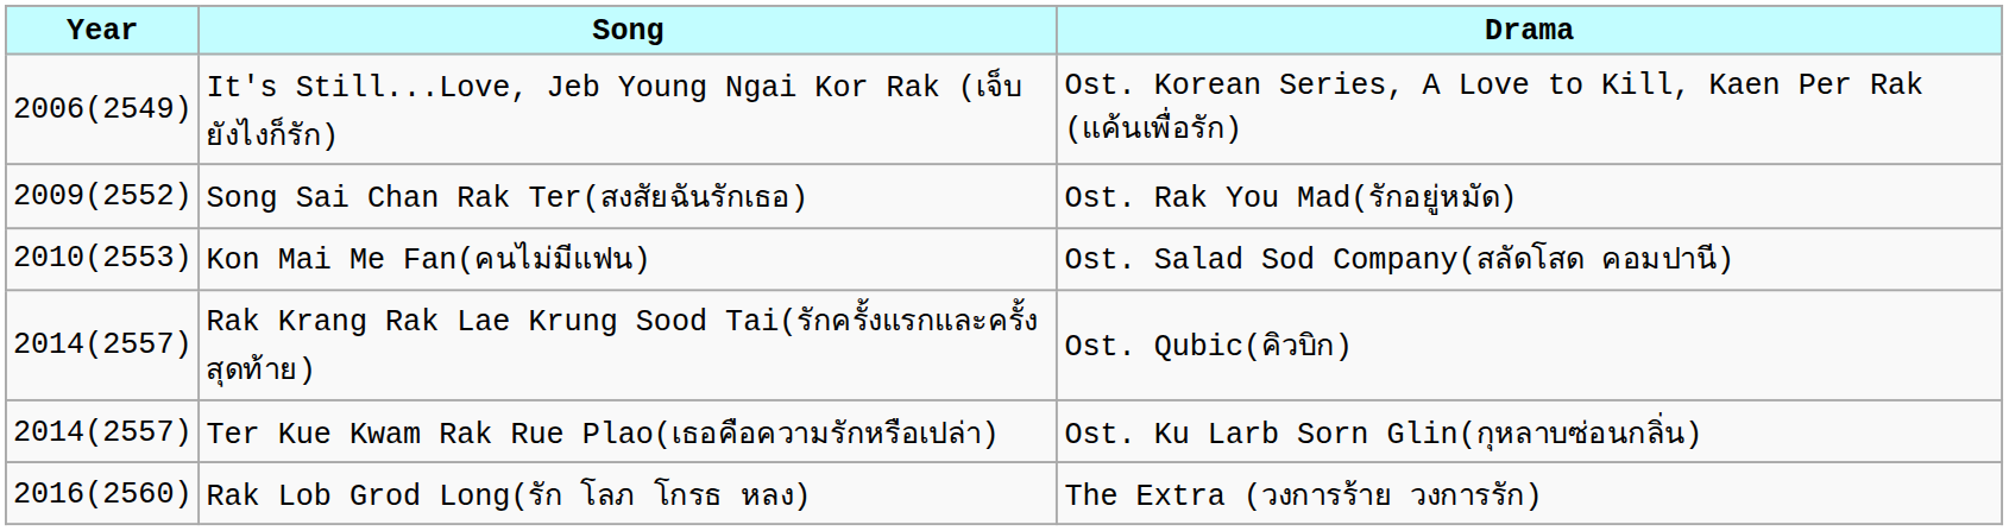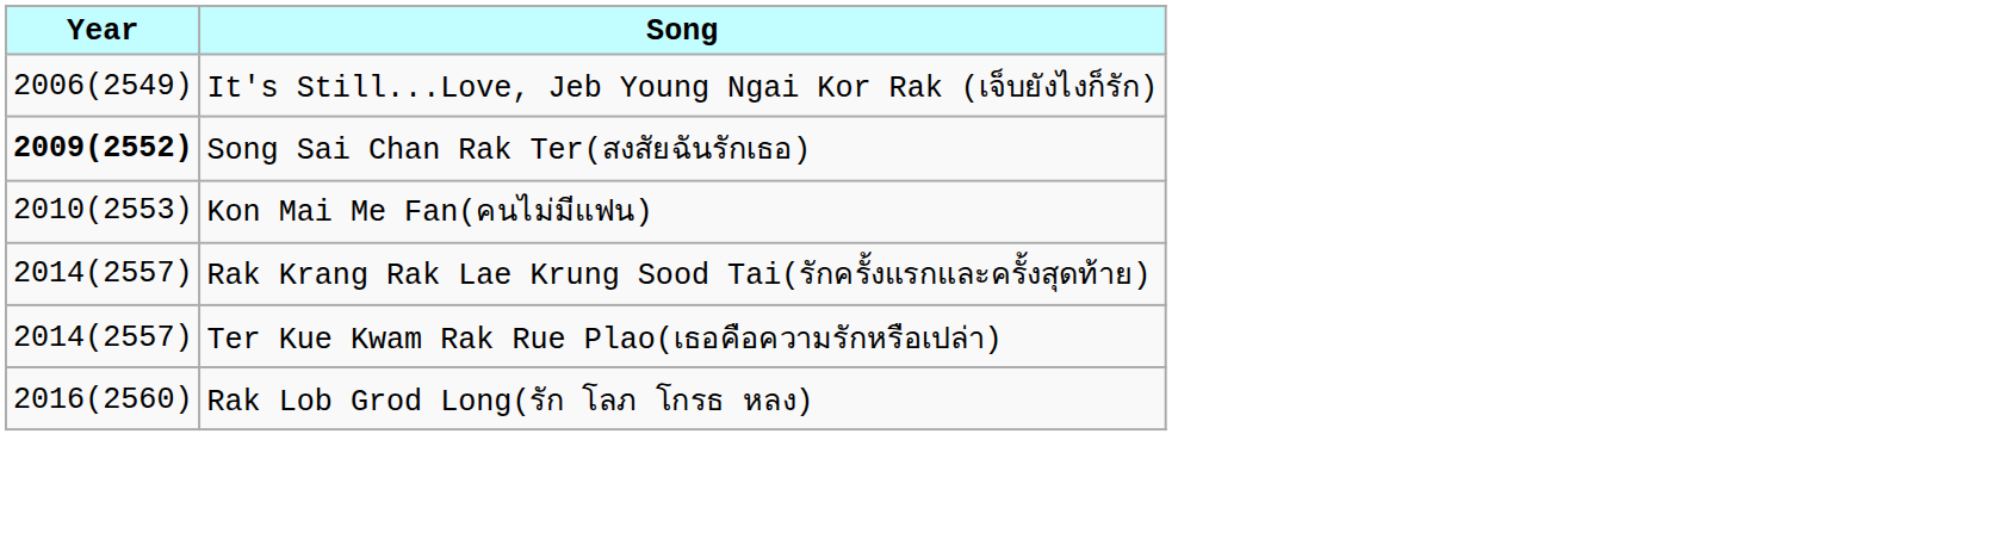- column: Drama | Ost. Korean Series, A Love to Kill, Kaen Per Rak (แค้นเพื่อรัก) | Ost. Rak You Mad(รักอยู่หมัด) | Ost. Salad Sod Company(สลัดโสด คอมปานี) | Ost. Qubic(คิวบิก) | Ost. Ku Larb Sorn Glin(กุหลาบซ่อนกลิ่น) | The Extra (วงการร้าย วงการรัก)
Song Sai Chan Rak Ter(สงสัยฉันรักเธอ) | Year: normal -> bold
